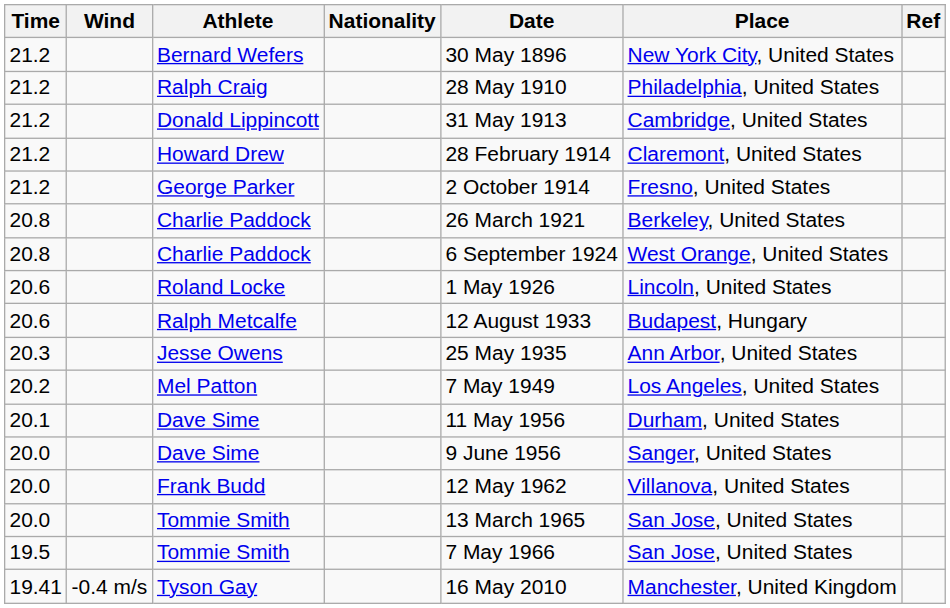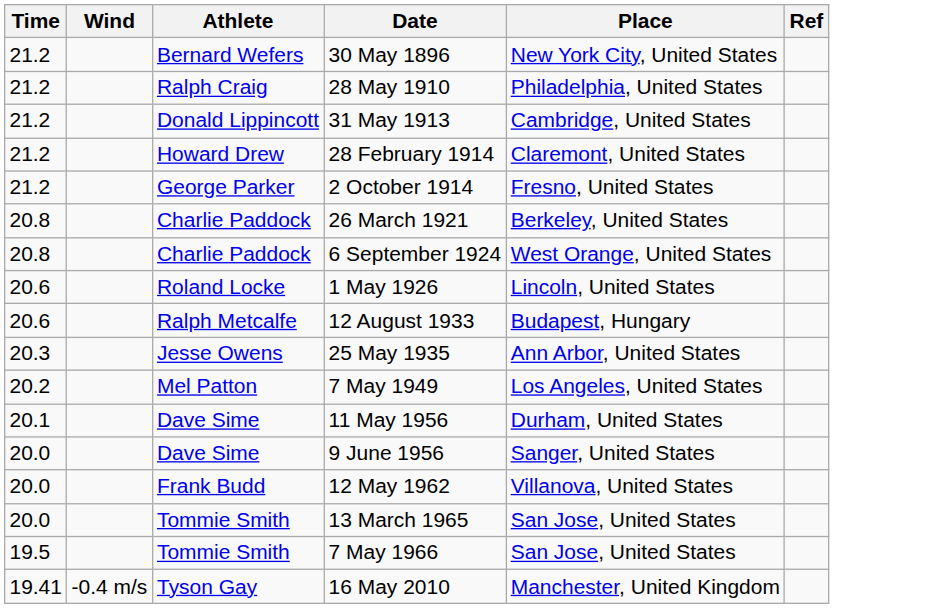- column: Nationality
